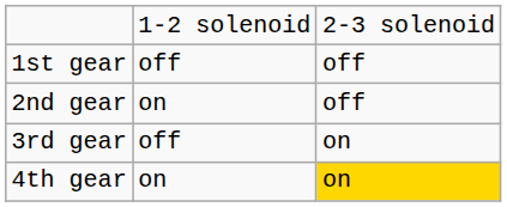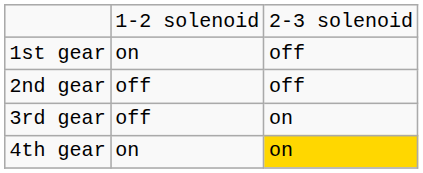1st gear | column 2: off -> on
2nd gear | column 2: on -> off
